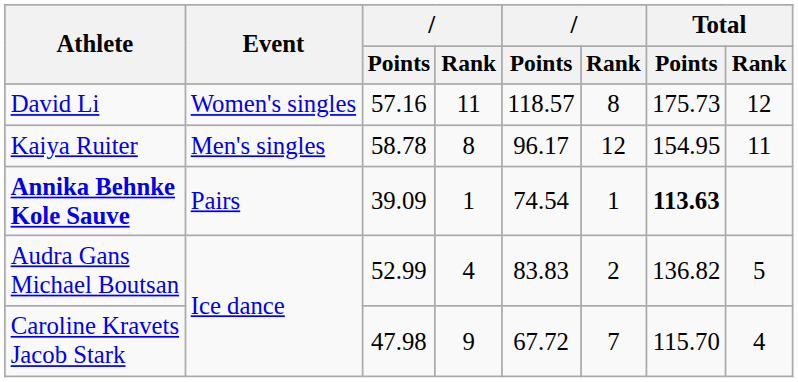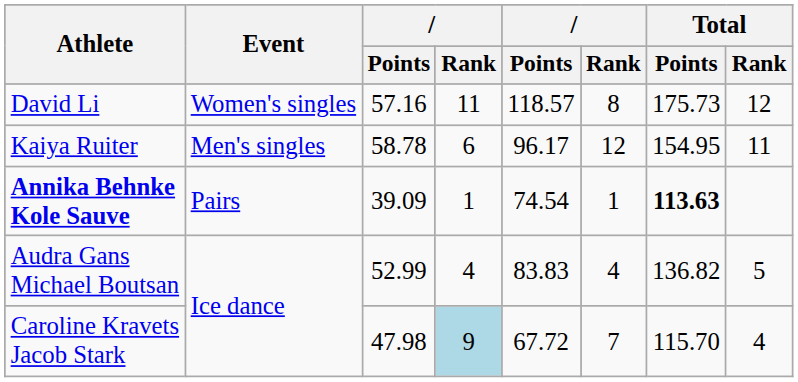Kaiya Ruiter | column 4: 8 -> 6
Audra Gans Michael Boutsan | column 6: 2 -> 4
Caroline Kravets Jacob Stark | column 4: no background -> lightblue background
